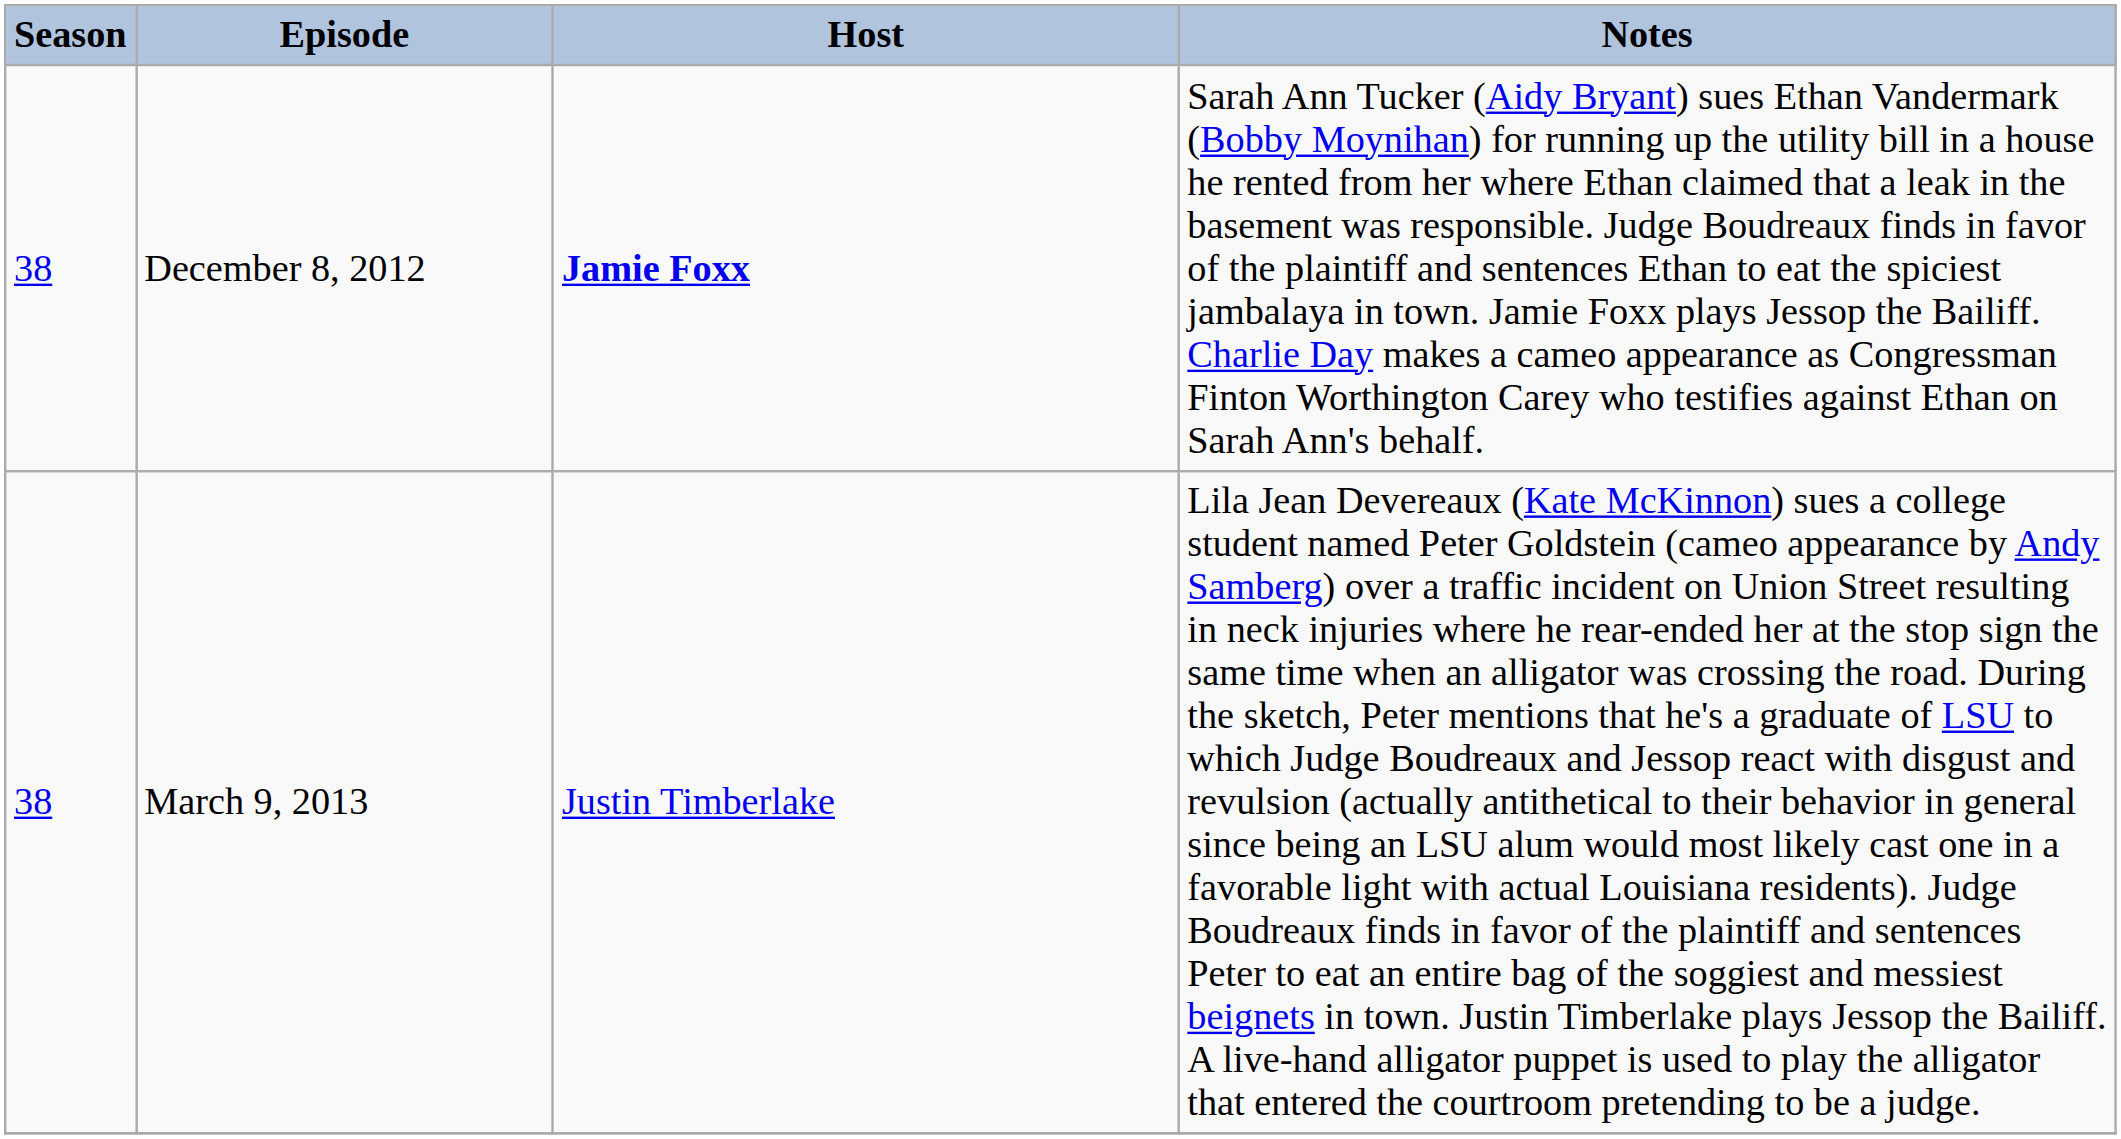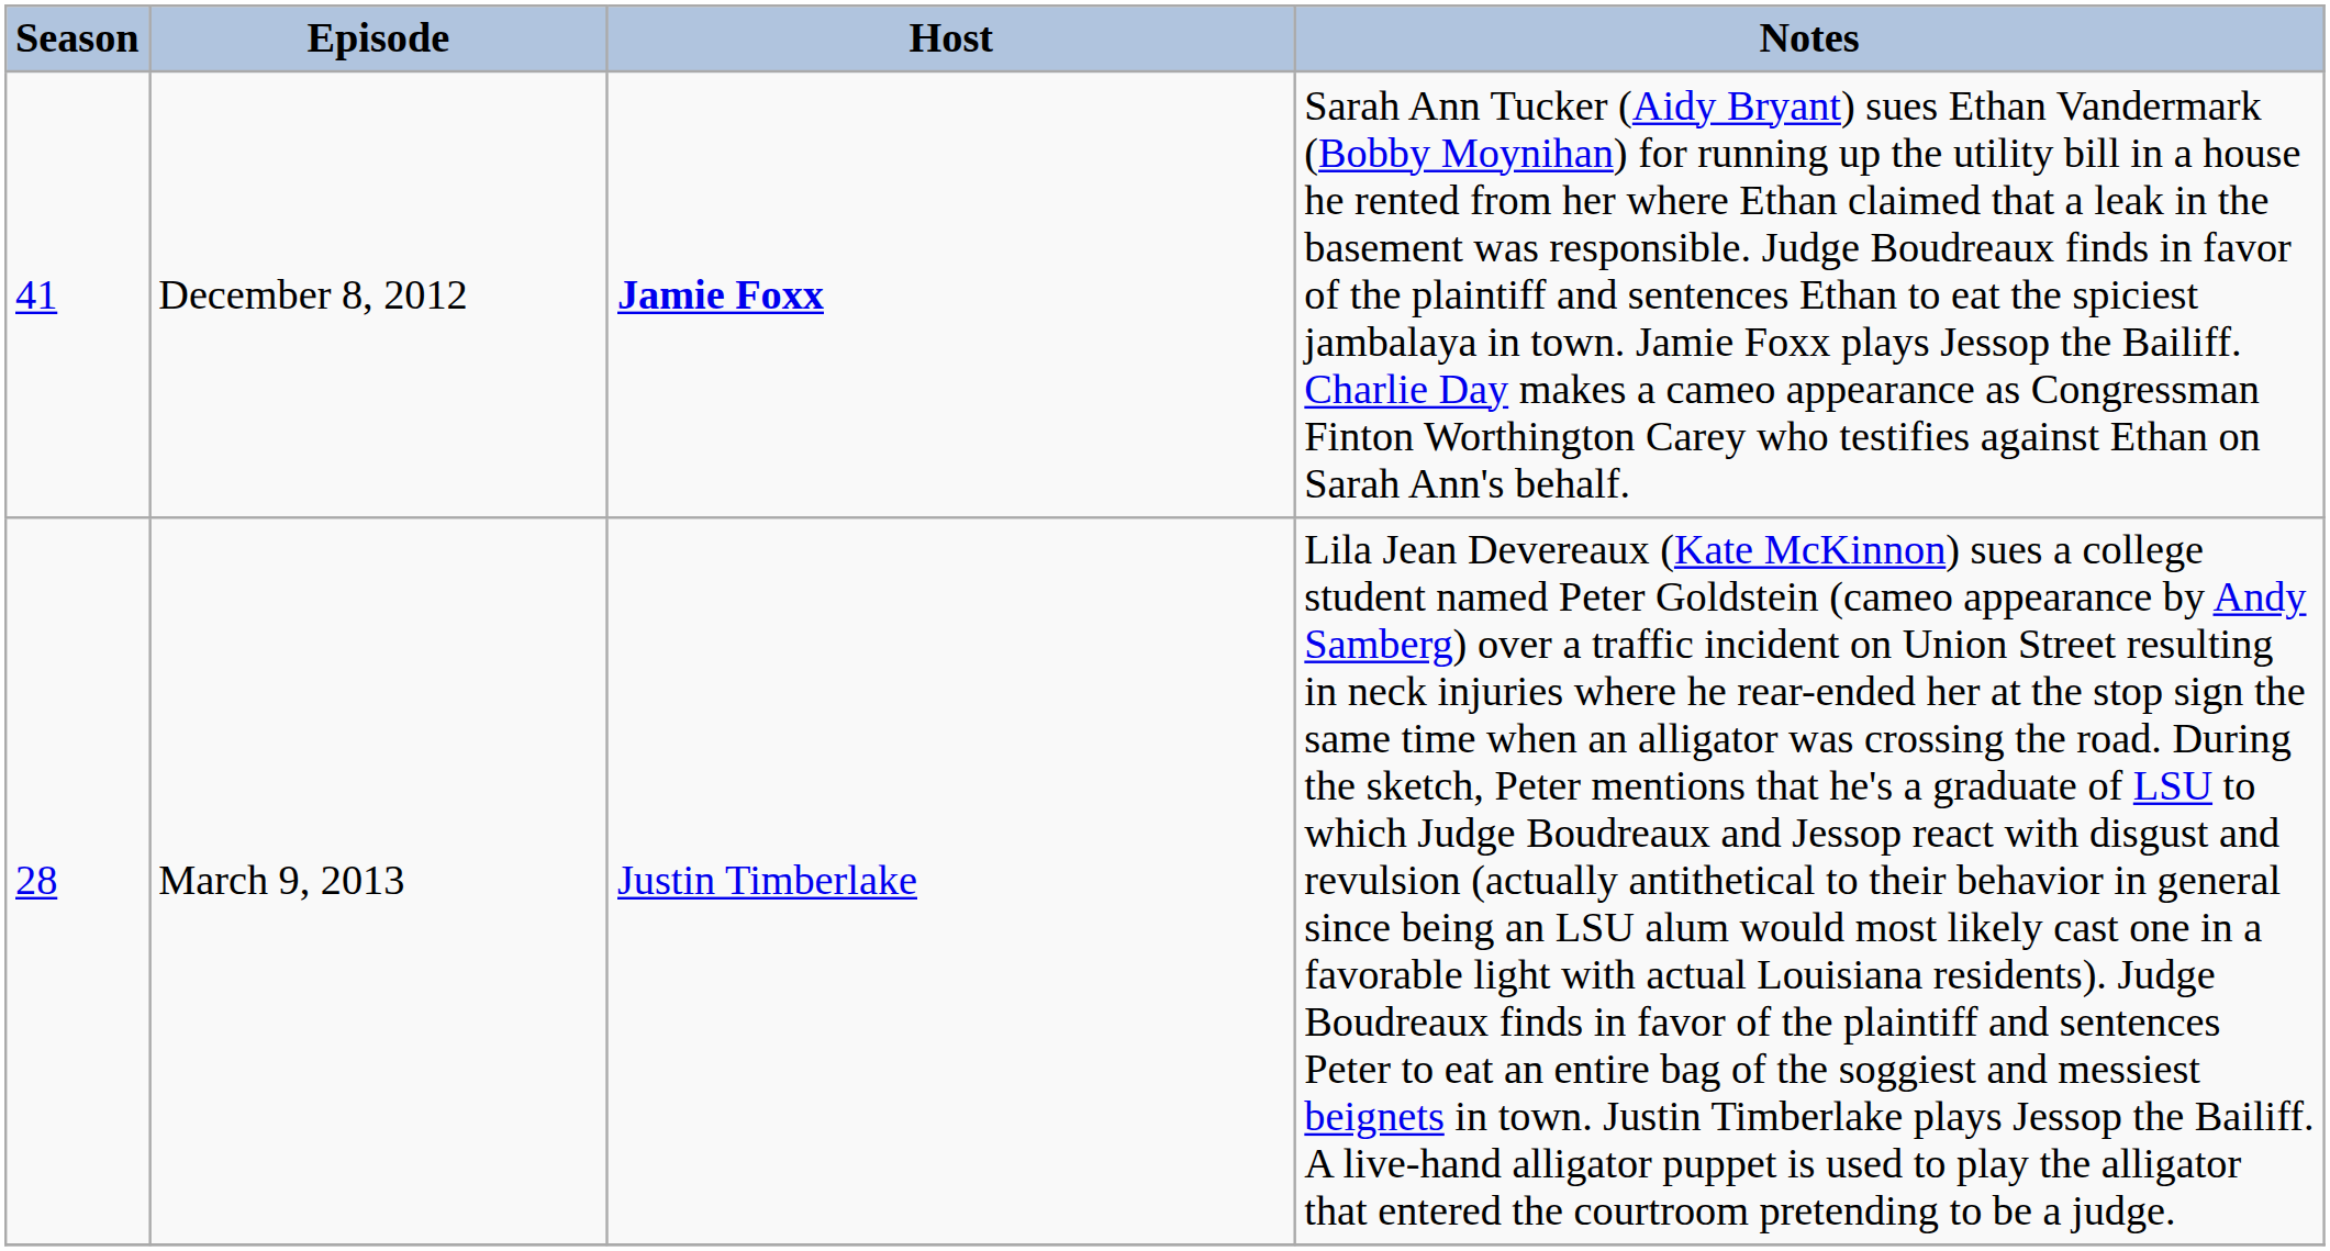December 8, 2012 | Season: 38 -> 41
March 9, 2013 | Season: 38 -> 28
